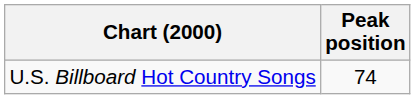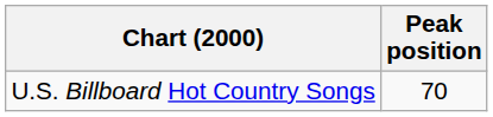U.S. Billboard Hot Country Songs | Peak position: 74 -> 70
